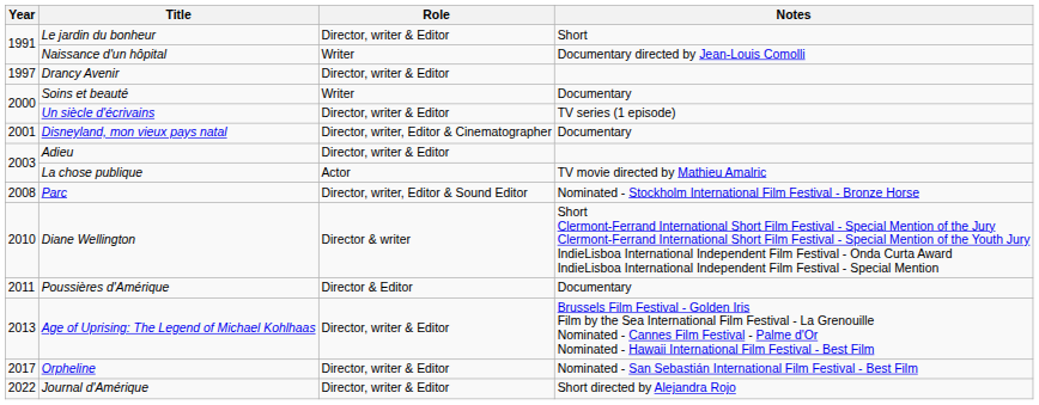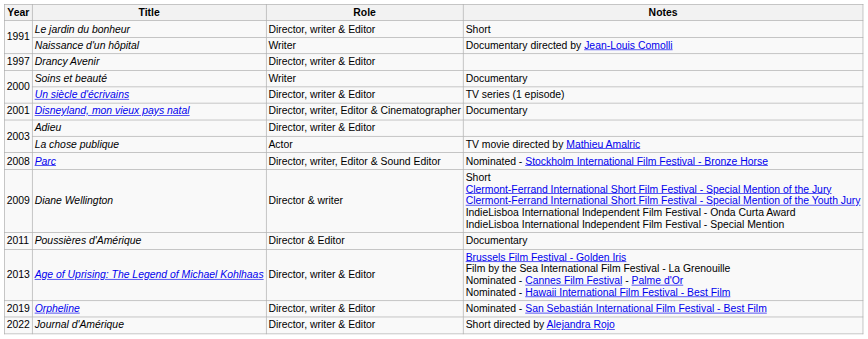Diane Wellington | Year: 2010 -> 2009
Orpheline | Year: 2017 -> 2019
